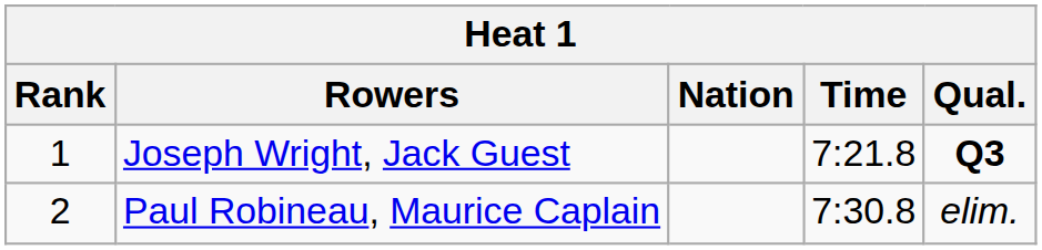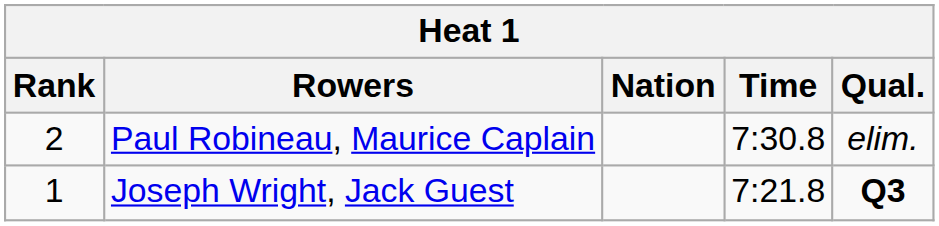rows swapped: Joseph Wright, Jack Guest <-> Paul Robineau, Maurice Caplain
